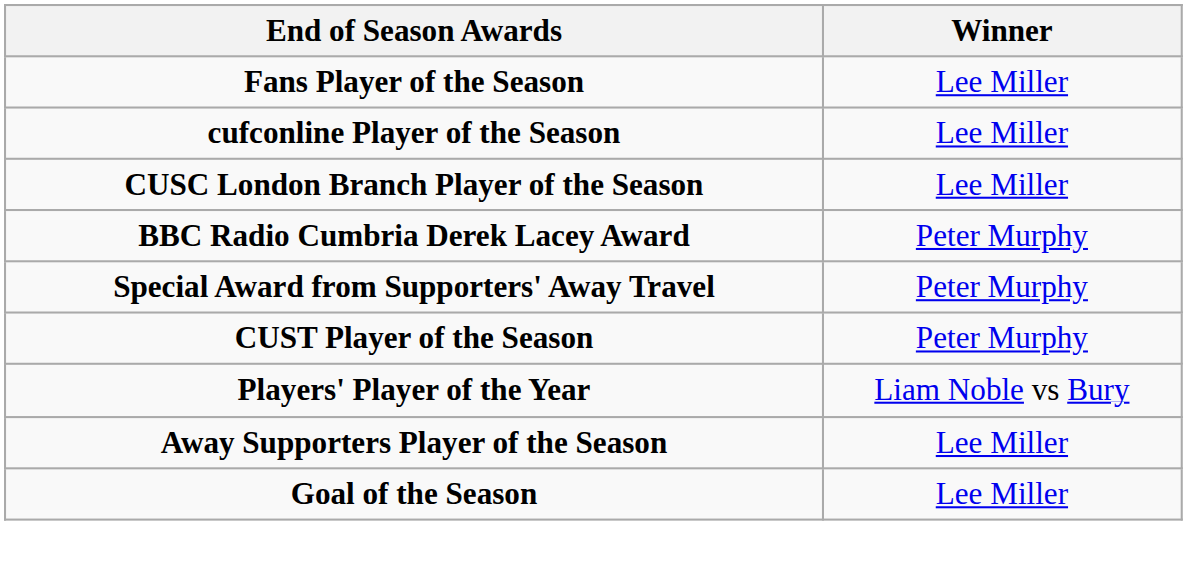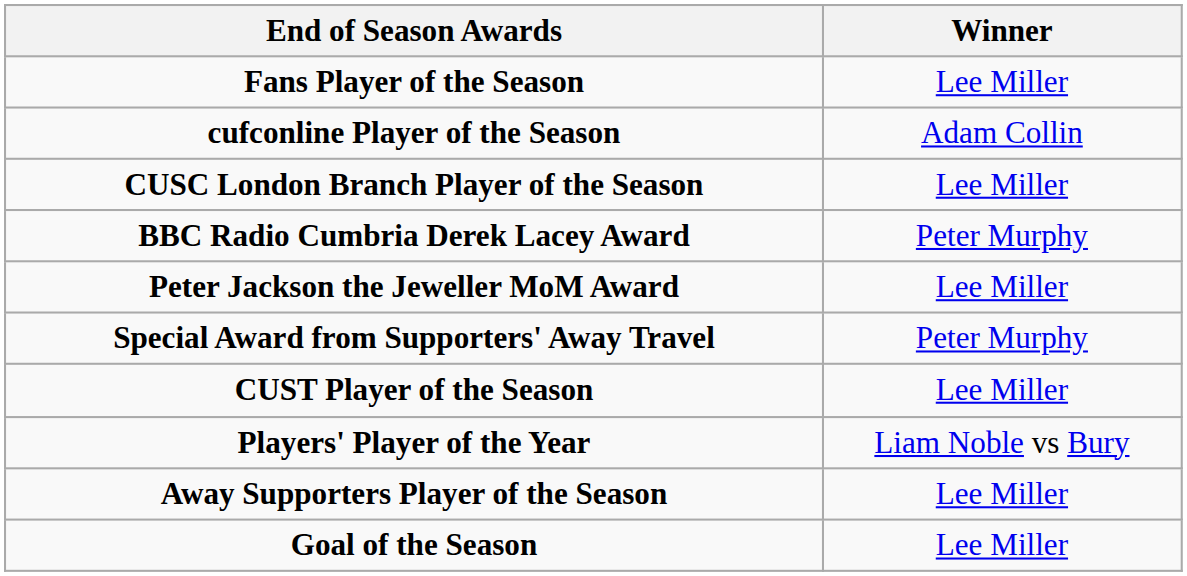cufconline Player of the Season | Winner: Lee Miller -> Adam Collin
+ row: Peter Jackson the Jeweller MoM Award | Lee Miller
CUST Player of the Season | Winner: Peter Murphy -> Lee Miller
